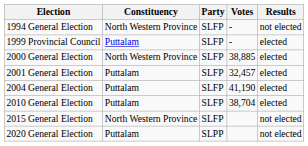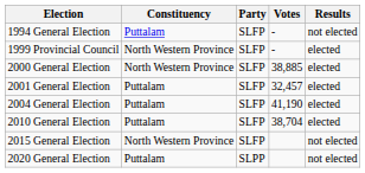1994 General Election | Constituency: North Western Province -> Puttalam
1999 Provincial Council | Constituency: Puttalam -> North Western Province
